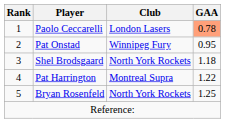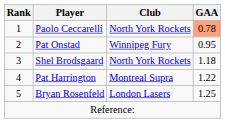Paolo Ceccarelli | Club: London Lasers -> North York Rockets
Bryan Rosenfeld | Club: North York Rockets -> London Lasers
